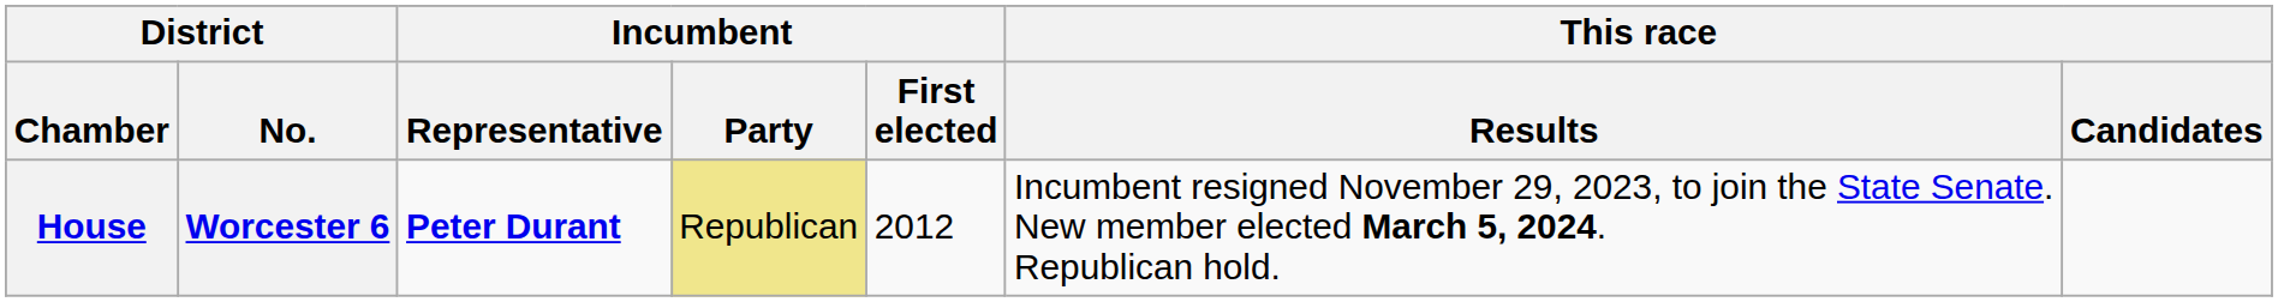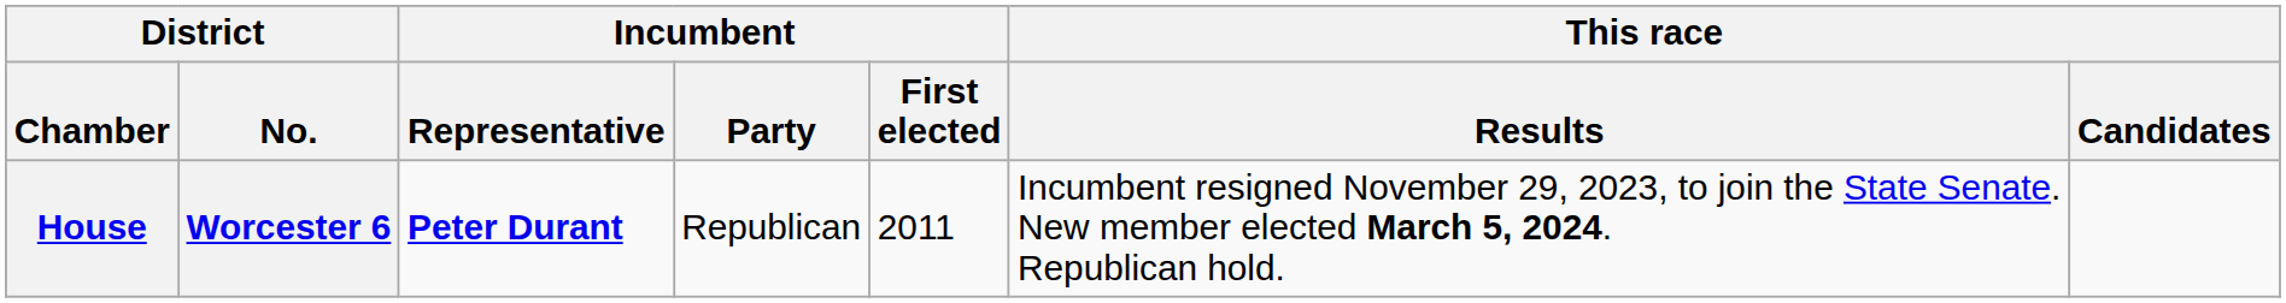House | Incumbent / Party: khaki background -> no background
House | Incumbent / First elected: 2012 -> 2011
